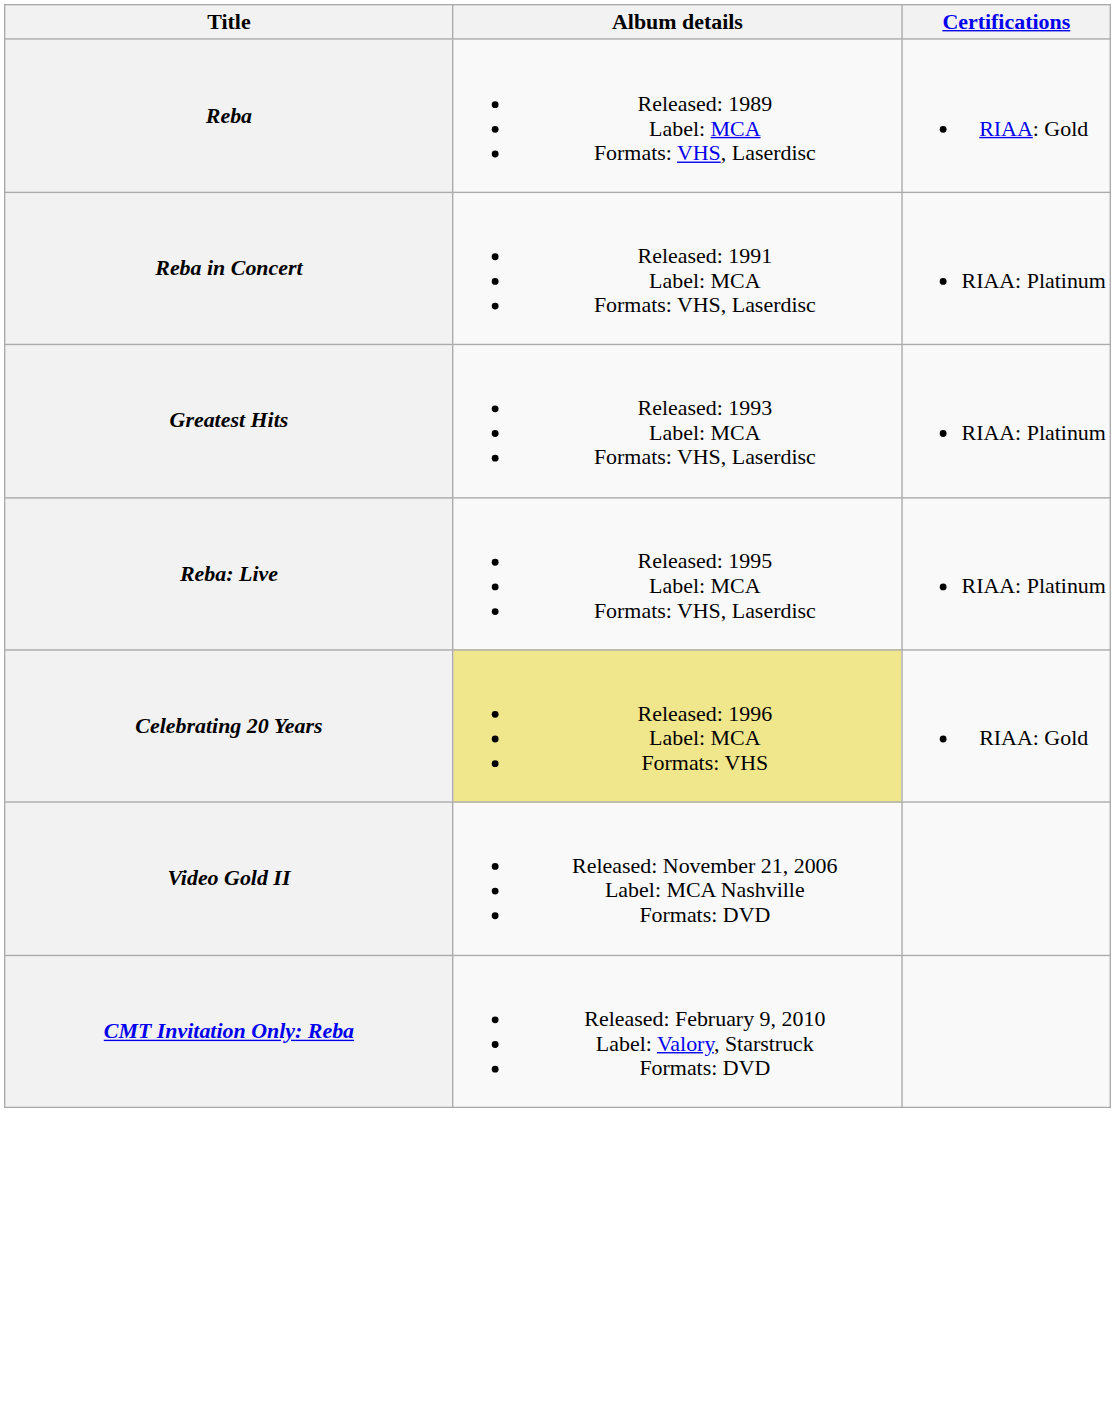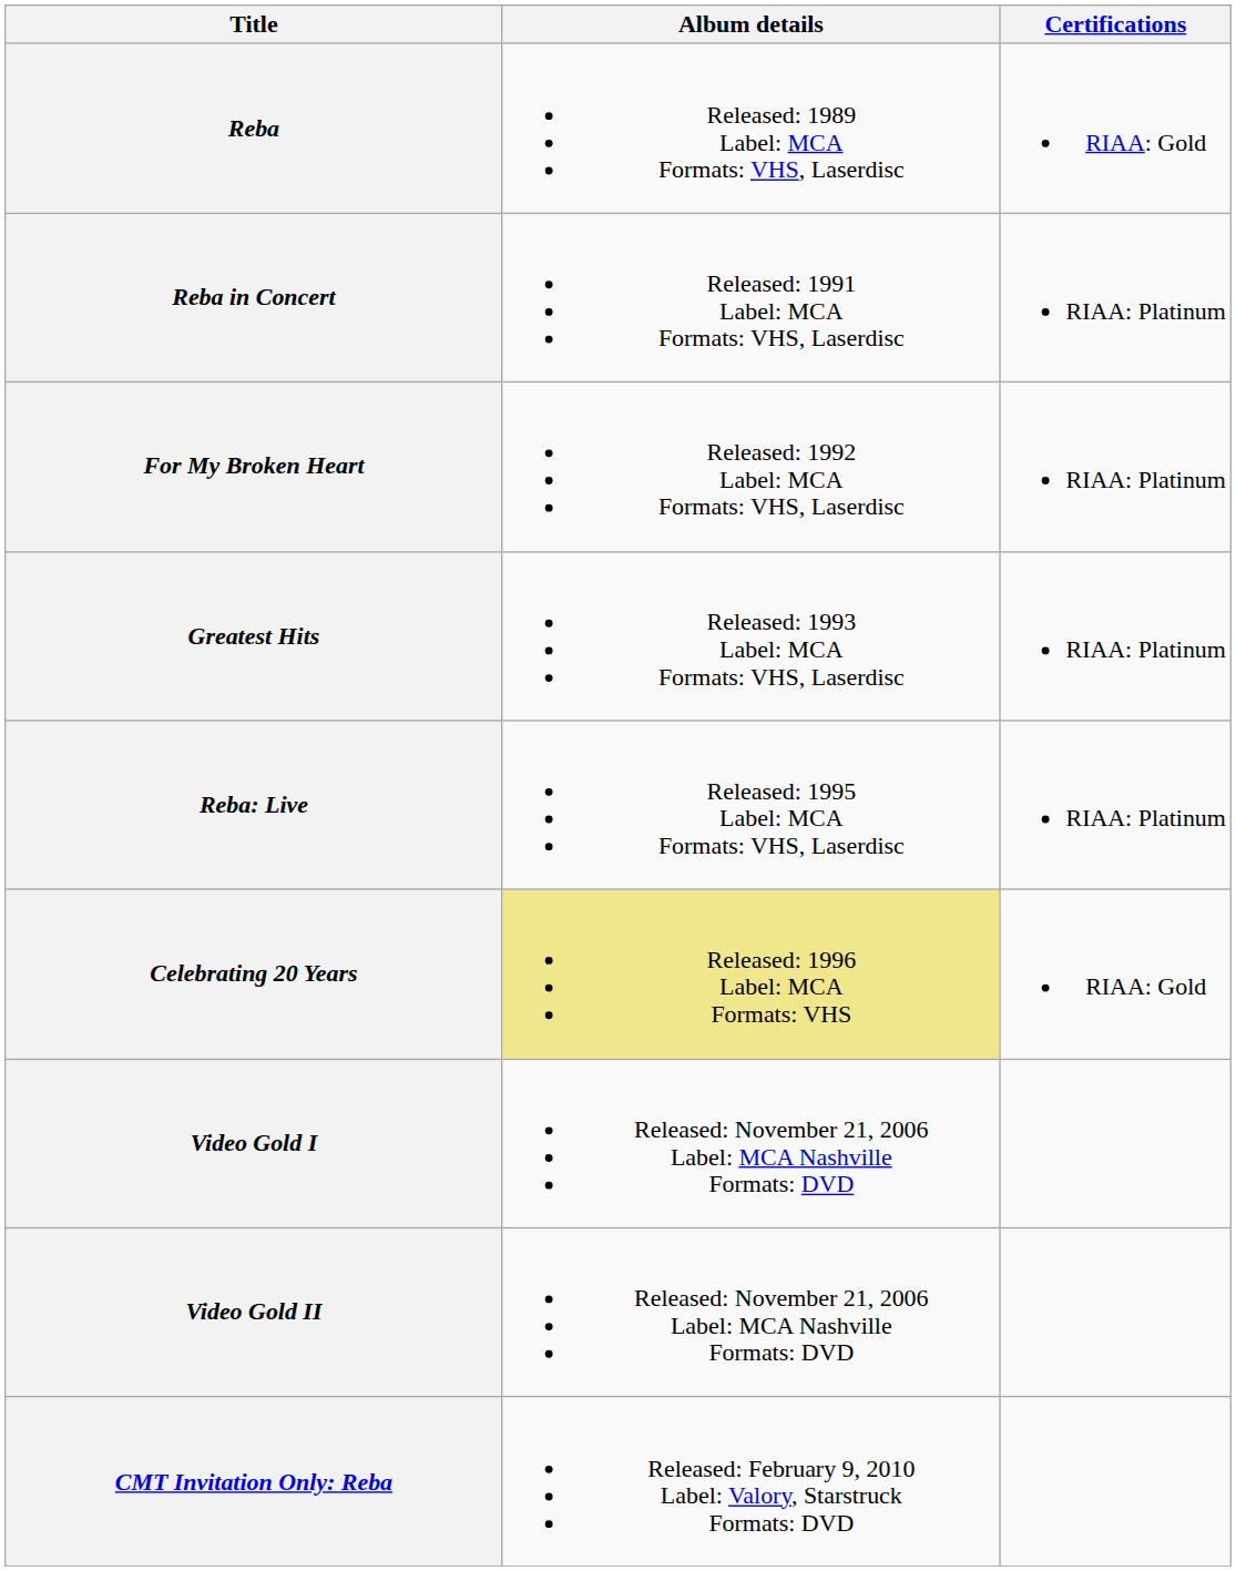+ row: For My Broken Heart | Released: 1992 Label: MCA Formats: VHS, Laserdisc | RIAA: Platinum
+ row: Video Gold I | Released: November 21, 2006 Label: MCA Nashville Formats: DVD
